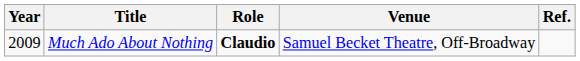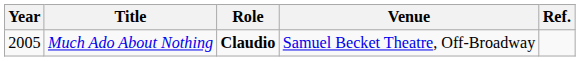Much Ado About Nothing | Year: 2009 -> 2005
